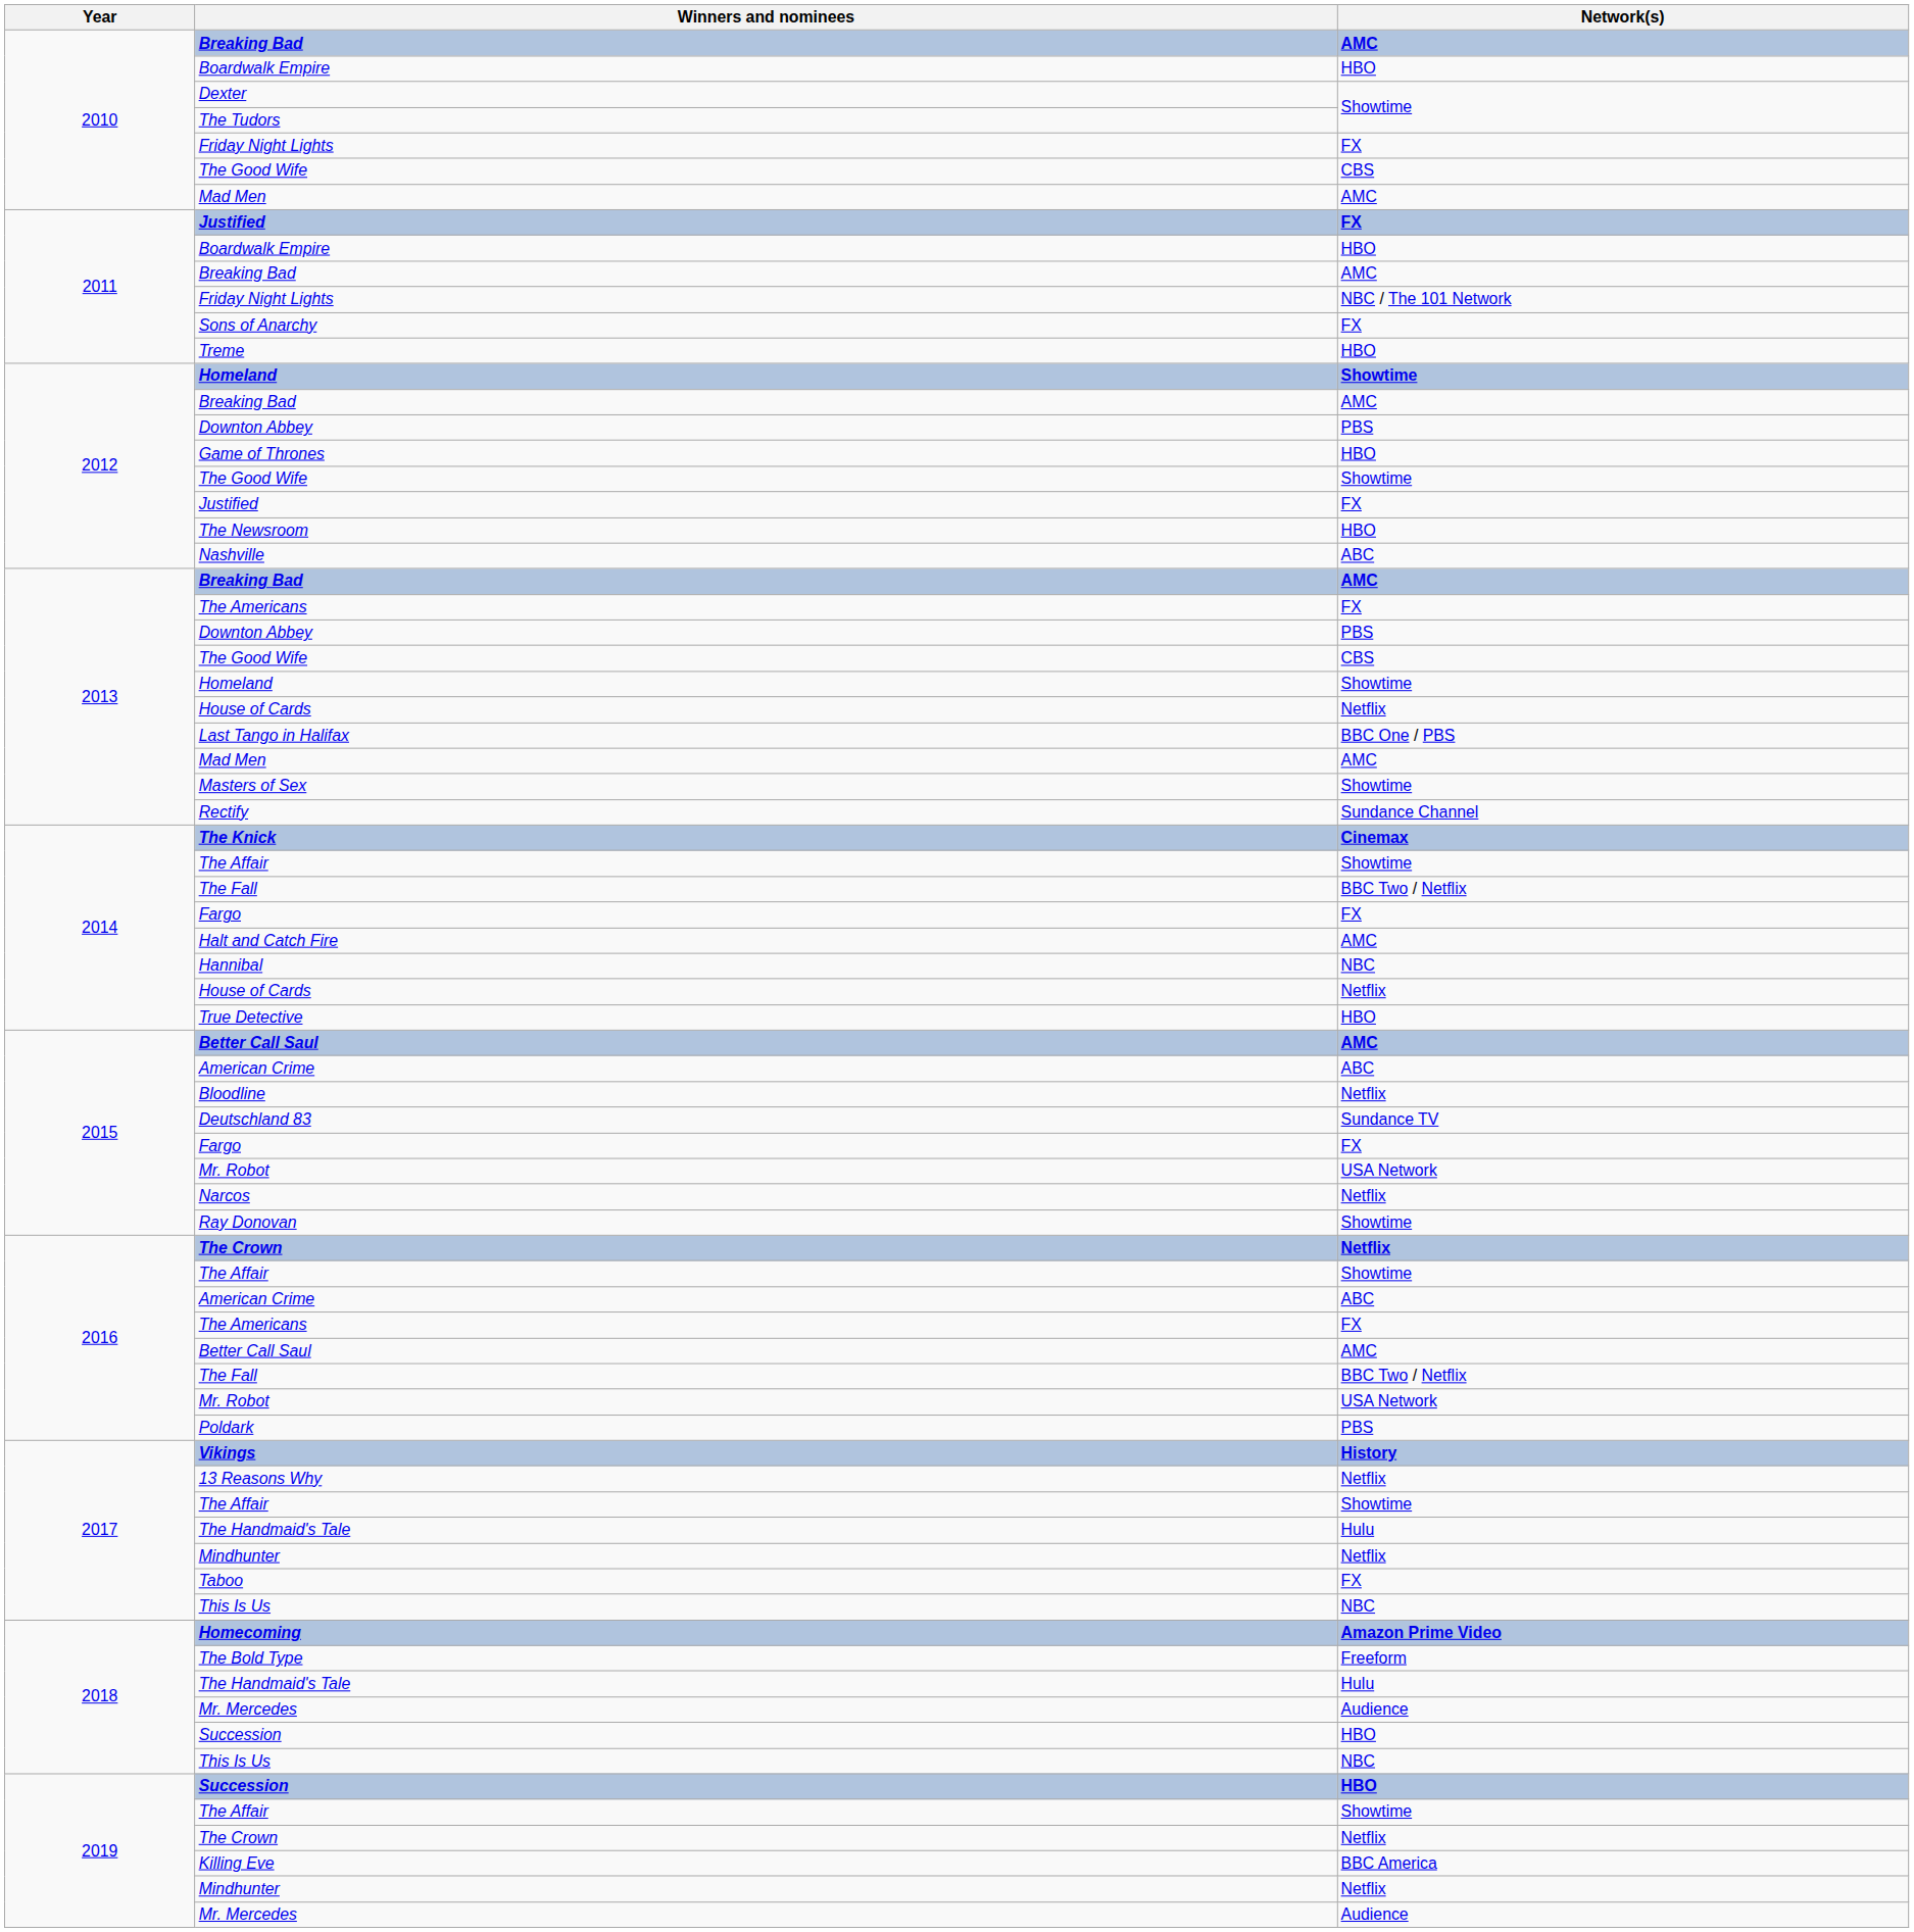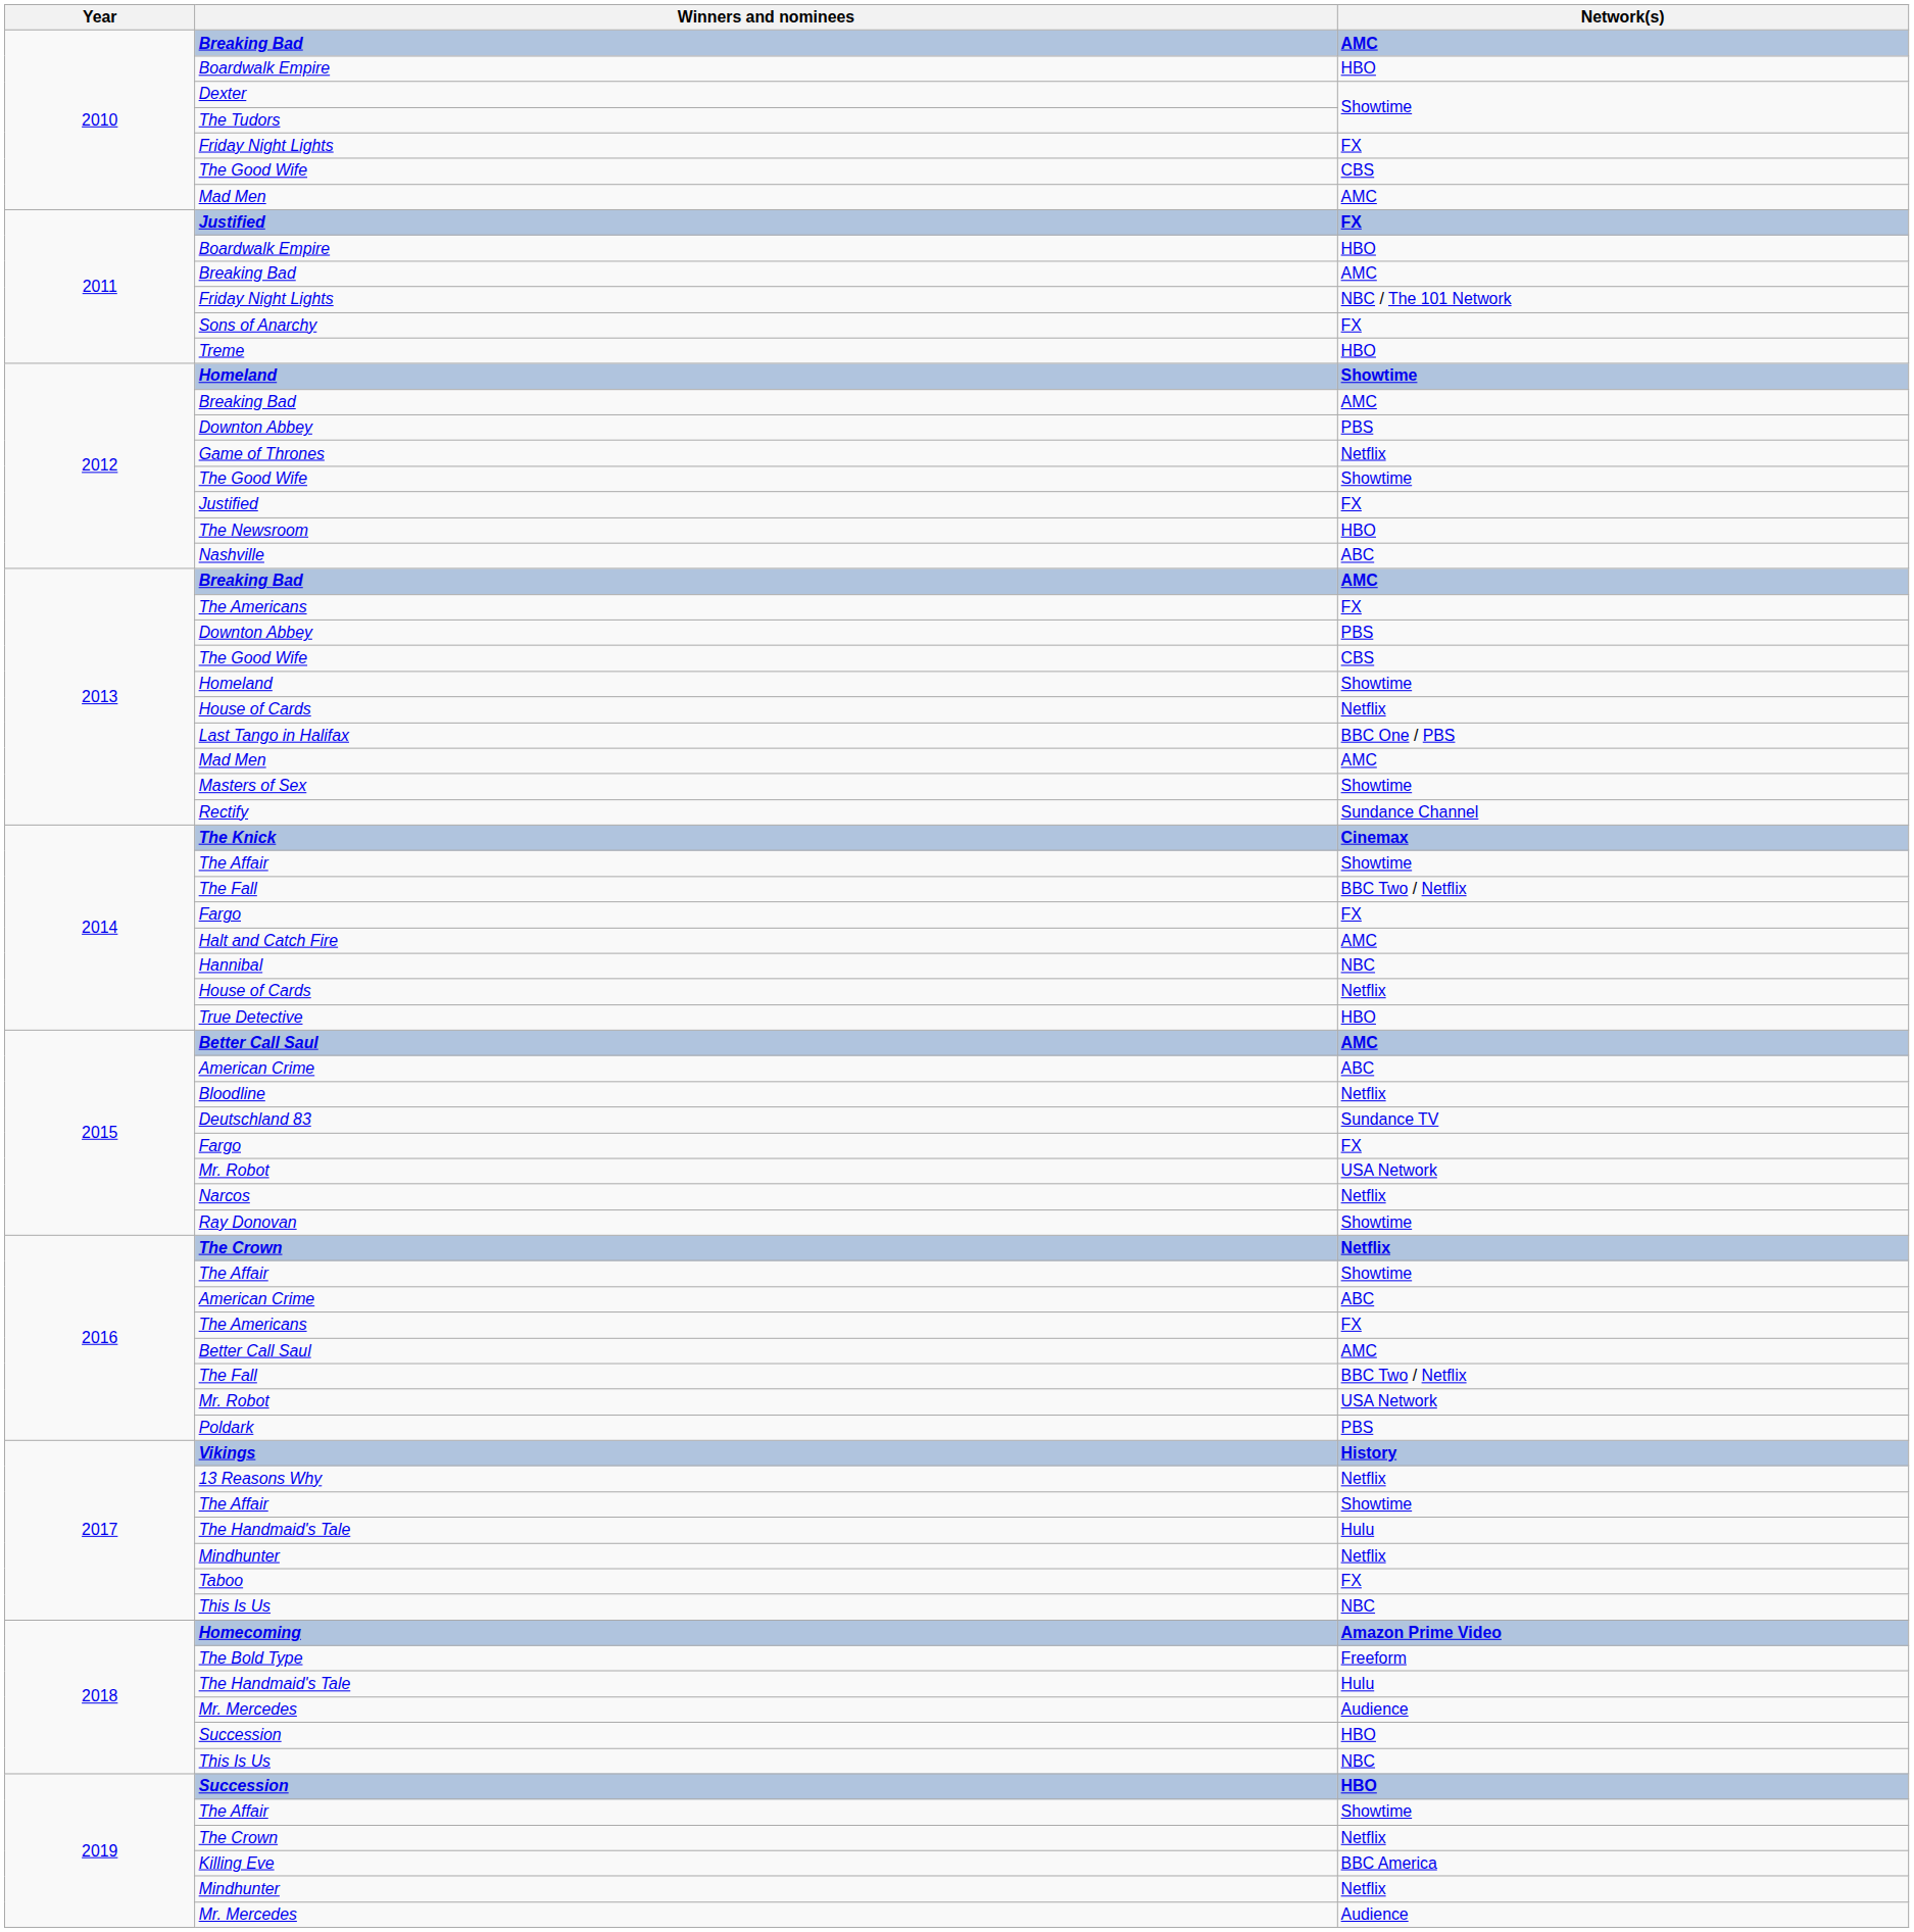Game of Thrones | Network(s): HBO -> Netflix
